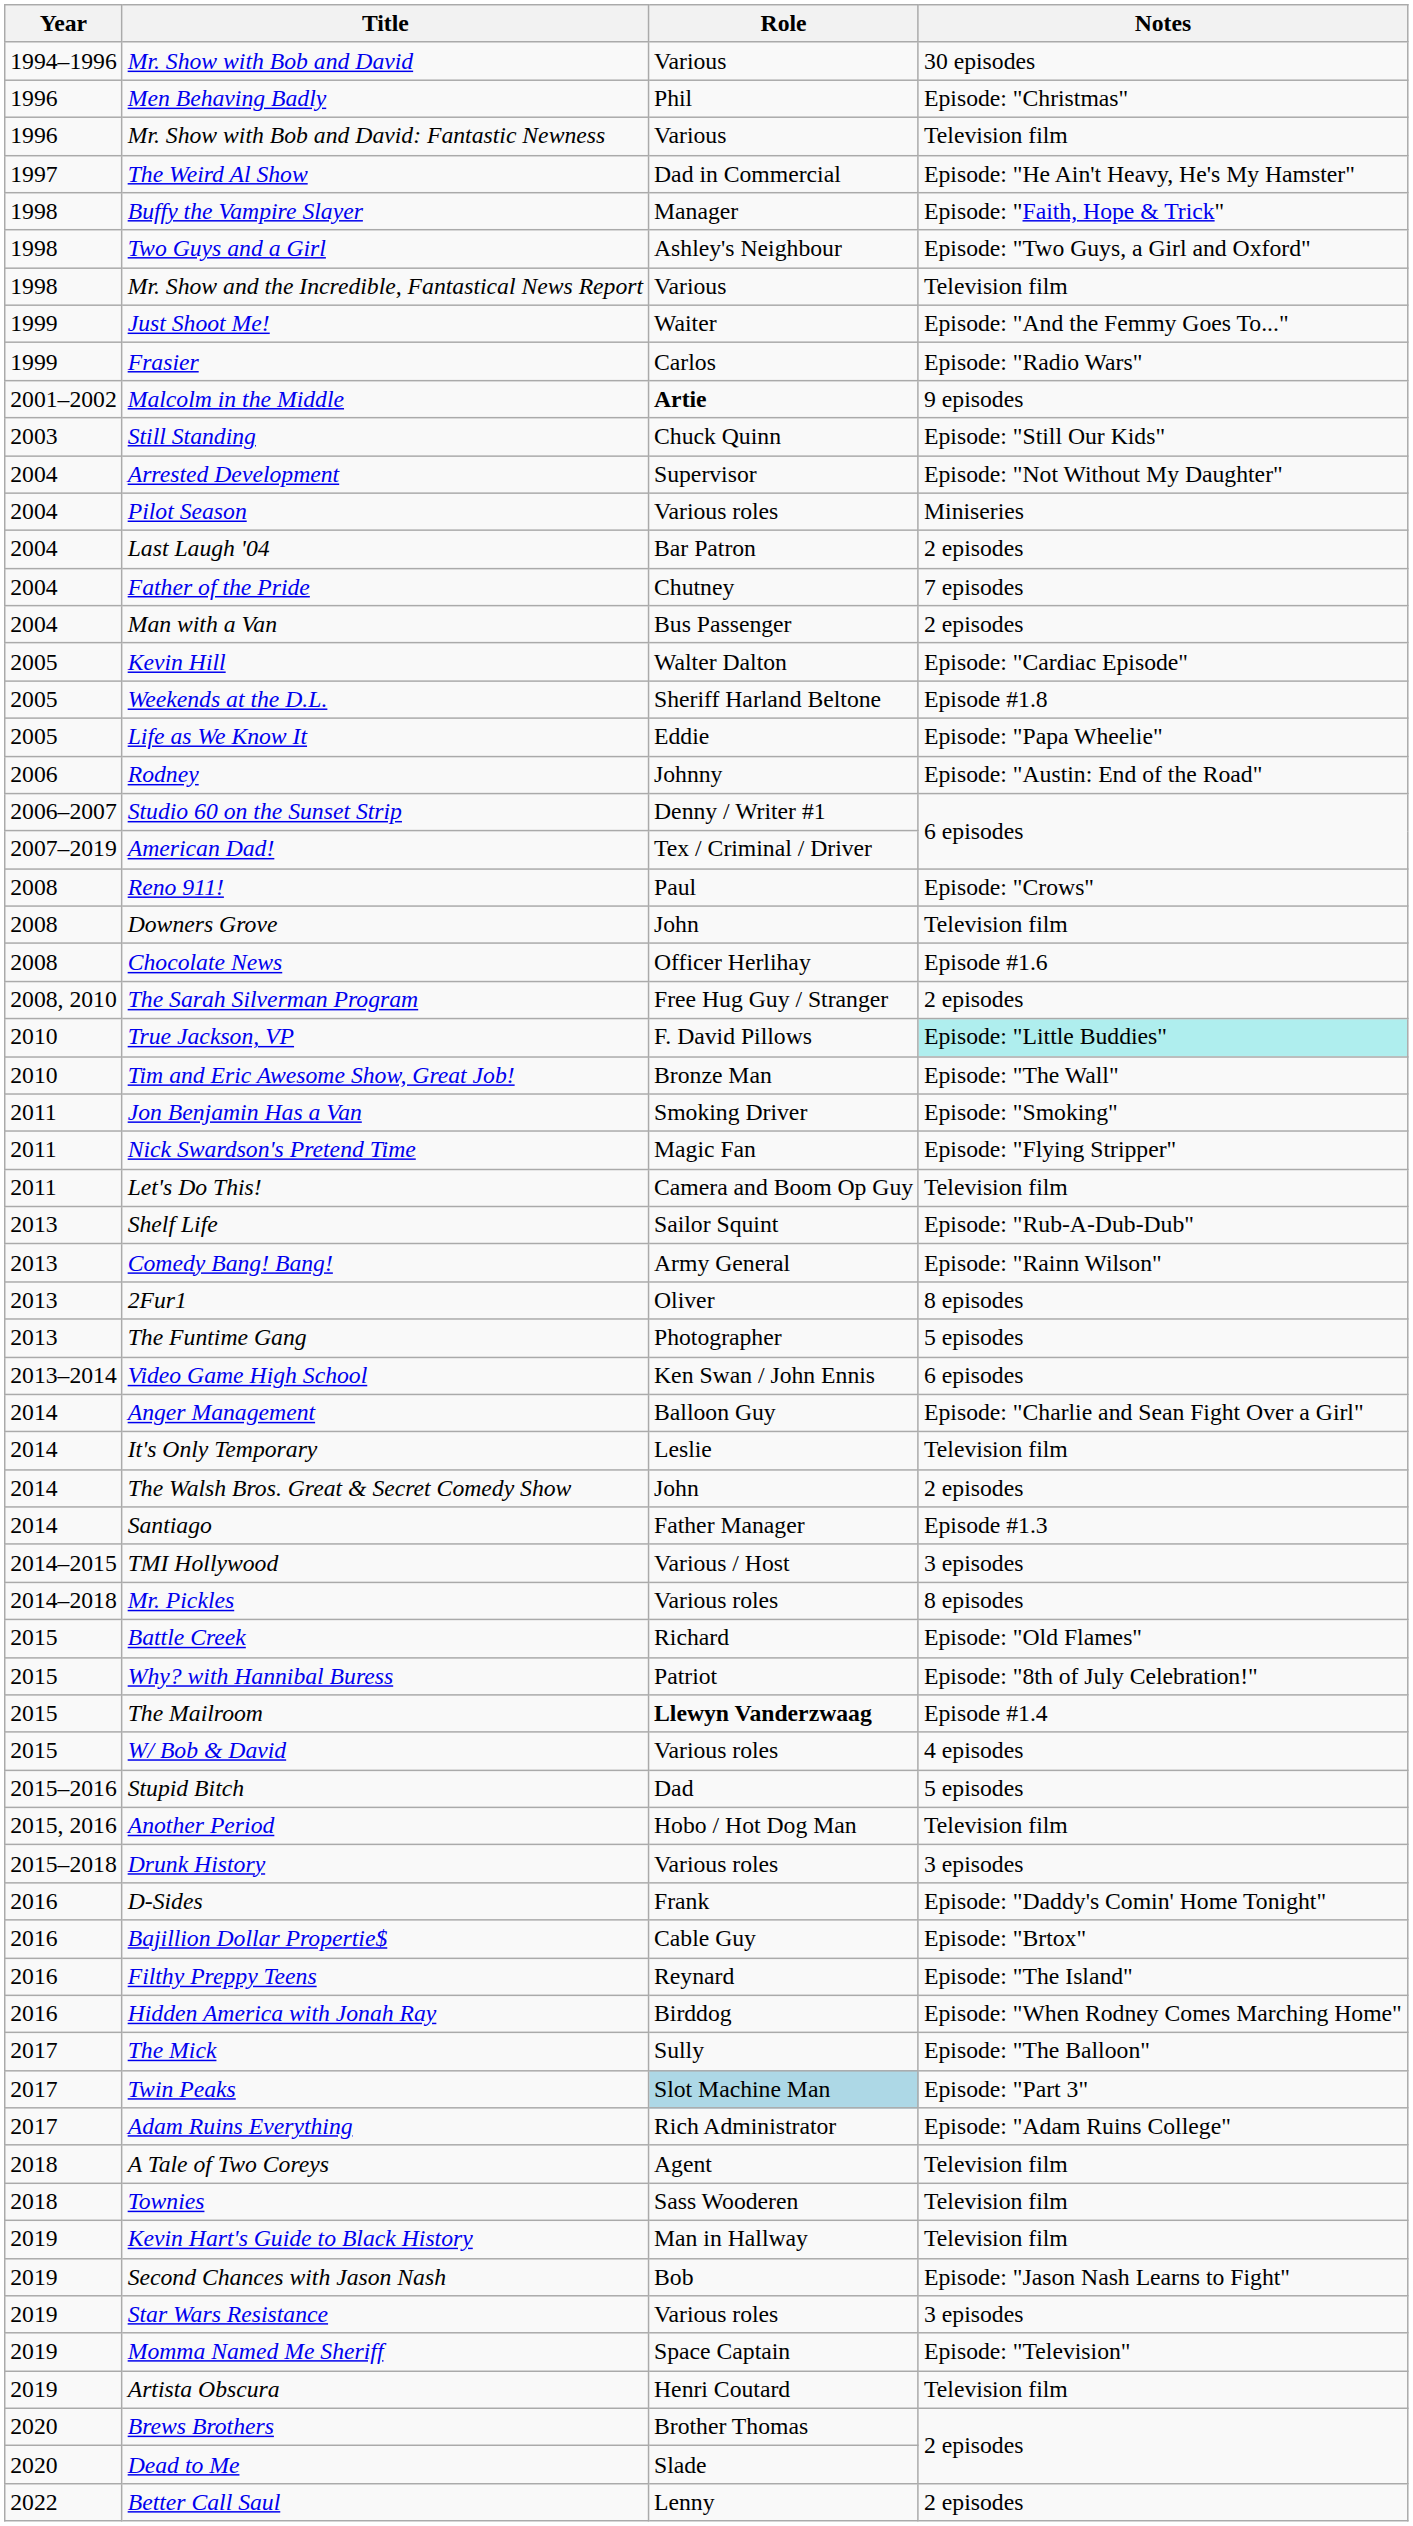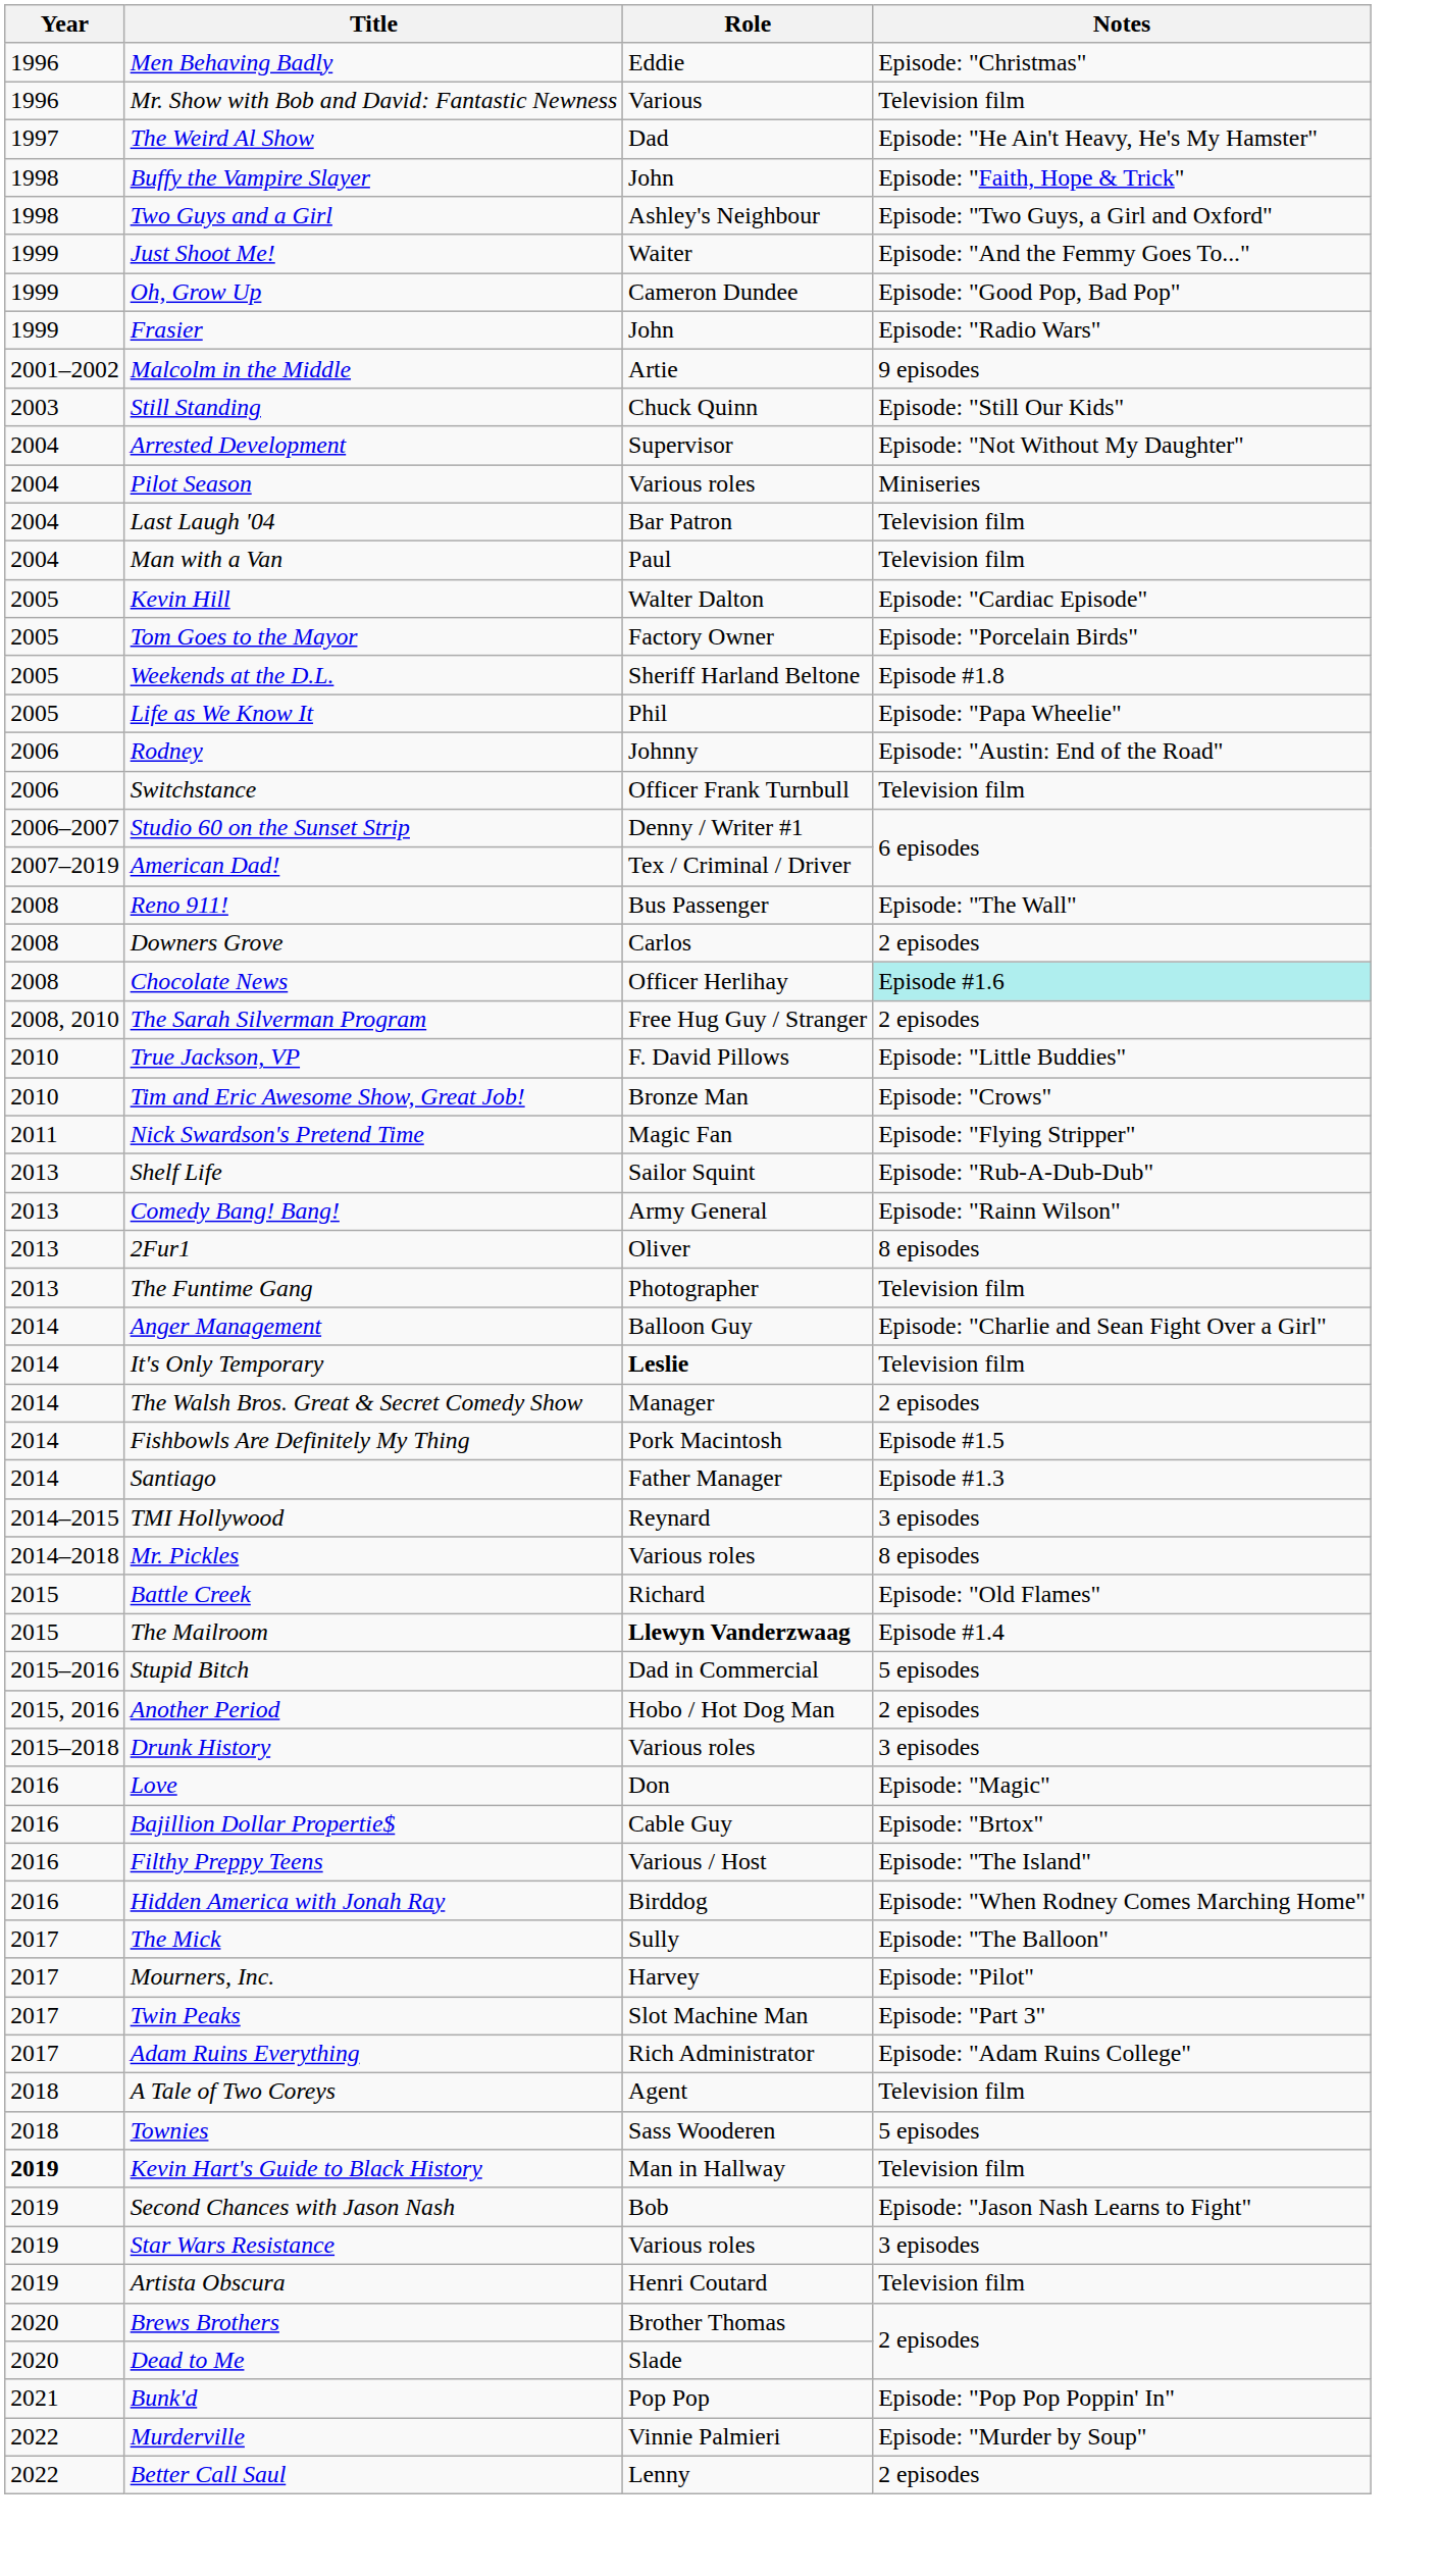- row: 1994–1996 | Mr. Show with Bob and David | Various | 30 episodes
Men Behaving Badly | Role: Phil -> Eddie
The Weird Al Show | Role: Dad in Commercial -> Dad
Buffy the Vampire Slayer | Role: Manager -> John
- row: 1998 | Mr. Show and the Incredible, Fantastical News Report | Various | Television film
+ row: 1999 | Oh, Grow Up | Cameron Dundee | Episode: "Good Pop, Bad Pop"
Frasier | Role: Carlos -> John
Malcolm in the Middle | Role: bold -> normal
Last Laugh '04 | Notes: 2 episodes -> Television film
- row: 2004 | Father of the Pride | Chutney | 7 episodes
Man with a Van | Role: Bus Passenger -> Paul
Man with a Van | Notes: 2 episodes -> Television film
+ row: 2005 | Tom Goes to the Mayor | Factory Owner | Episode: "Porcelain Birds"
Life as We Know It | Role: Eddie -> Phil
+ row: 2006 | Switchstance | Officer Frank Turnbull | Television film
Reno 911! | Role: Paul -> Bus Passenger
Reno 911! | Notes: Episode: "Crows" -> Episode: "The Wall"
Downers Grove | Role: John -> Carlos
Downers Grove | Notes: Television film -> 2 episodes
Chocolate News | Notes: no background -> paleturquoise background
True Jackson, VP | Notes: paleturquoise background -> no background
Tim and Eric Awesome Show, Great Job! | Notes: Episode: "The Wall" -> Episode: "Crows"
- row: 2011 | Jon Benjamin Has a Van | Smoking Driver | Episode: "Smoking"
- row: 2011 | Let's Do This! | Camera and Boom Op Guy | Television film
The Funtime Gang | Notes: 5 episodes -> Television film
- row: 2013–2014 | Video Game High School | Ken Swan / John Ennis | 6 episodes
It's Only Temporary | Role: normal -> bold
The Walsh Bros. Great & Secret Comedy Show | Role: John -> Manager
+ row: 2014 | Fishbowls Are Definitely My Thing | Pork Macintosh | Episode #1.5
TMI Hollywood | Role: Various / Host -> Reynard
- row: 2015 | Why? with Hannibal Buress | Patriot | Episode: "8th of July Celebration!"
- row: 2015 | W/ Bob & David | Various roles | 4 episodes
Stupid Bitch | Role: Dad -> Dad in Commercial
Another Period | Notes: Television film -> 2 episodes
+ row: 2016 | Love | Don | Episode: "Magic"
- row: 2016 | D-Sides | Frank | Episode: "Daddy's Comin' Home Tonight"
Filthy Preppy Teens | Role: Reynard -> Various / Host
+ row: 2017 | Mourners, Inc. | Harvey | Episode: "Pilot"
Twin Peaks | Role: lightblue background -> no background
Townies | Notes: Television film -> 5 episodes
Kevin Hart's Guide to Black History | Year: normal -> bold
- row: 2019 | Momma Named Me Sheriff | Space Captain | Episode: "Television"
+ row: 2021 | Bunk'd | Pop Pop | Episode: "Pop Pop Poppin' In"
+ row: 2022 | Murderville | Vinnie Palmieri | Episode: "Murder by Soup"
